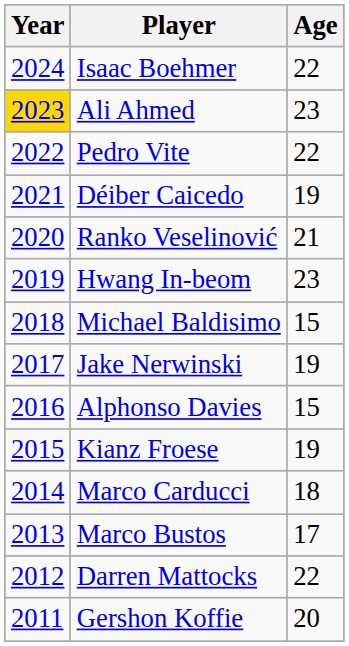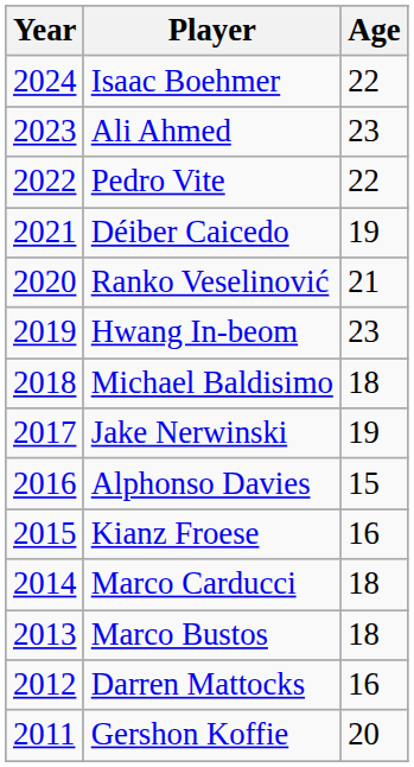Ali Ahmed | Year: gold background -> no background
Michael Baldisimo | Age: 15 -> 18
Kianz Froese | Age: 19 -> 16
Marco Bustos | Age: 17 -> 18
Darren Mattocks | Age: 22 -> 16
